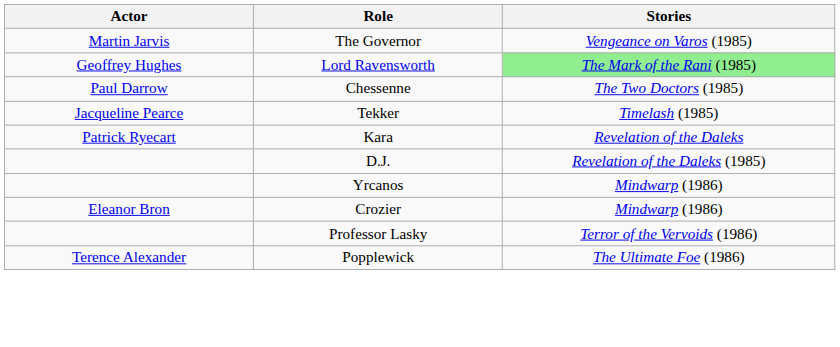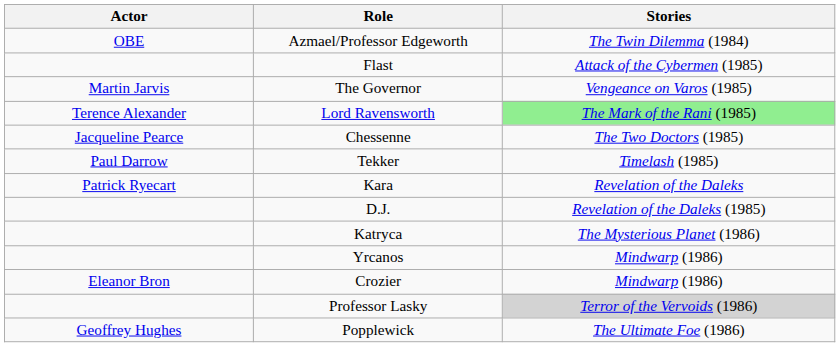+ row: OBE | Azmael/Professor Edgeworth | The Twin Dilemma (1984)
+ row: Flast | Attack of the Cybermen (1985)
Lord Ravensworth | Actor: Geoffrey Hughes -> Terence Alexander
Chessenne | Actor: Paul Darrow -> Jacqueline Pearce
Tekker | Actor: Jacqueline Pearce -> Paul Darrow
+ row: Katryca | The Mysterious Planet (1986)
Professor Lasky | Stories: no background -> lightgrey background
Popplewick | Actor: Terence Alexander -> Geoffrey Hughes
